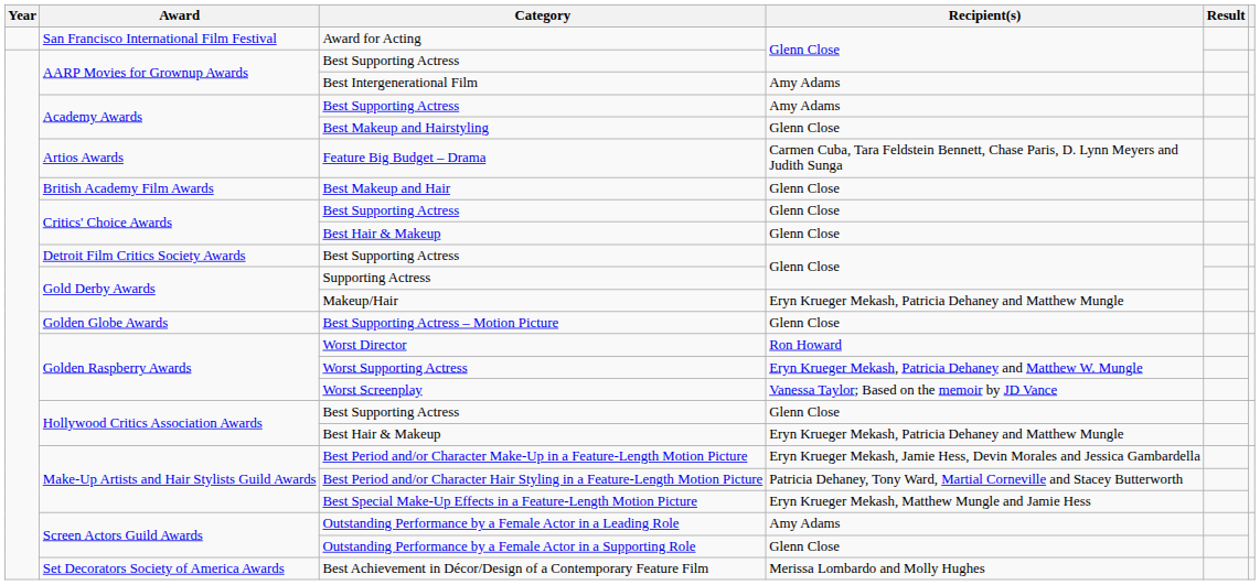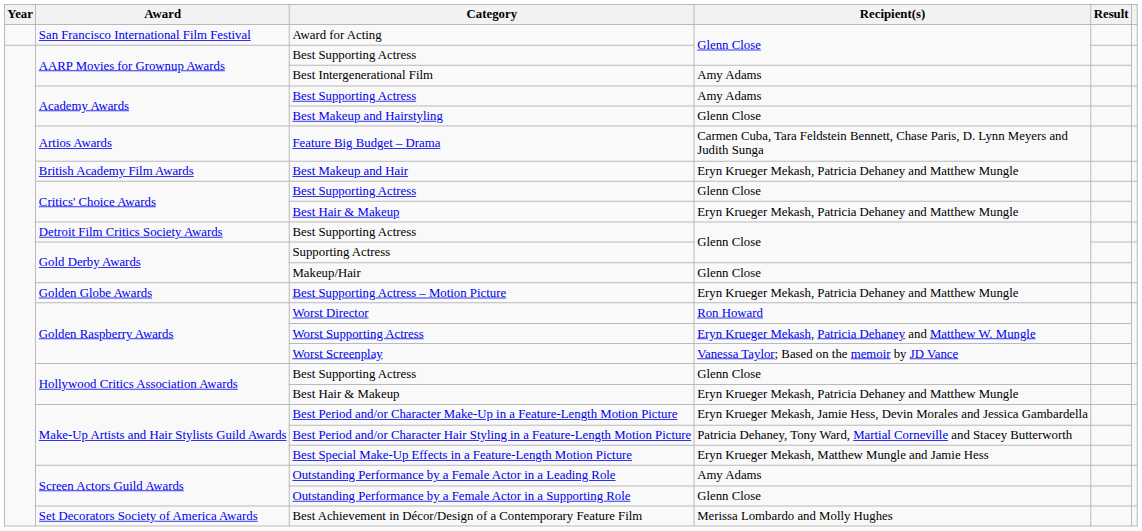Best Makeup and Hair | Recipient(s): Glenn Close -> Eryn Krueger Mekash, Patricia Dehaney and Matthew Mungle
Critics' Choice Awards / Best Hair & Makeup | Recipient(s): Glenn Close -> Eryn Krueger Mekash, Patricia Dehaney and Matthew Mungle
Makeup/Hair | Recipient(s): Eryn Krueger Mekash, Patricia Dehaney and Matthew Mungle -> Glenn Close
Best Supporting Actress – Motion Picture | Recipient(s): Glenn Close -> Eryn Krueger Mekash, Patricia Dehaney and Matthew Mungle
